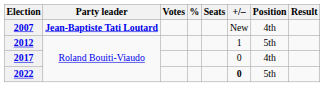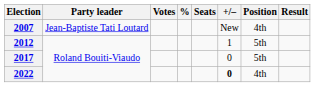2007 | Party leader: bold -> normal
2017 | Position: 4th -> 5th
2022 | Position: 5th -> 4th
